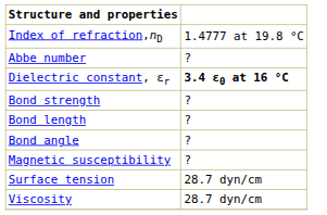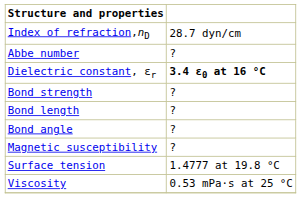Index of refraction,nD | column 2: 1.4777 at 19.8 °C -> 28.7 dyn/cm
Surface tension | column 2: 28.7 dyn/cm -> 1.4777 at 19.8 °C
Viscosity | column 2: 28.7 dyn/cm -> 0.53 mPa·s at 25 °C
